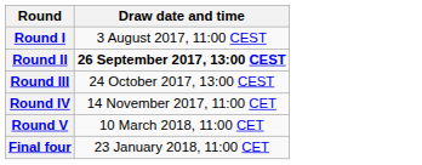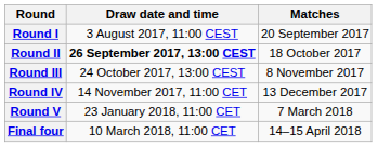+ column: Matches | 20 September 2017 | 18 October 2017 | 8 November 2017 | 13 December 2017 | 7 March 2018 | 14–15 April 2018
Round V | Draw date and time: 10 March 2018, 11:00 CET -> 23 January 2018, 11:00 CET
Final four | Draw date and time: 23 January 2018, 11:00 CET -> 10 March 2018, 11:00 CET
